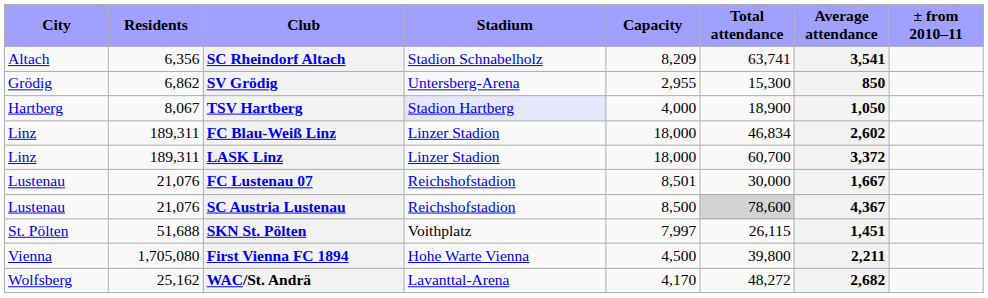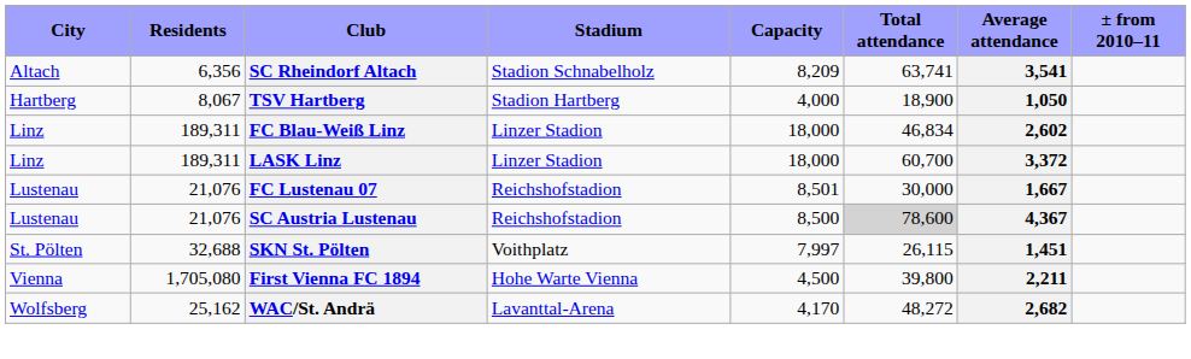- row: Grödig | 6,862 | SV Grödig | Untersberg-Arena | 2,955 | 15,300 | 850
TSV Hartberg | Stadium: lavender background -> no background
SKN St. Pölten | Residents: 51,688 -> 32,688
